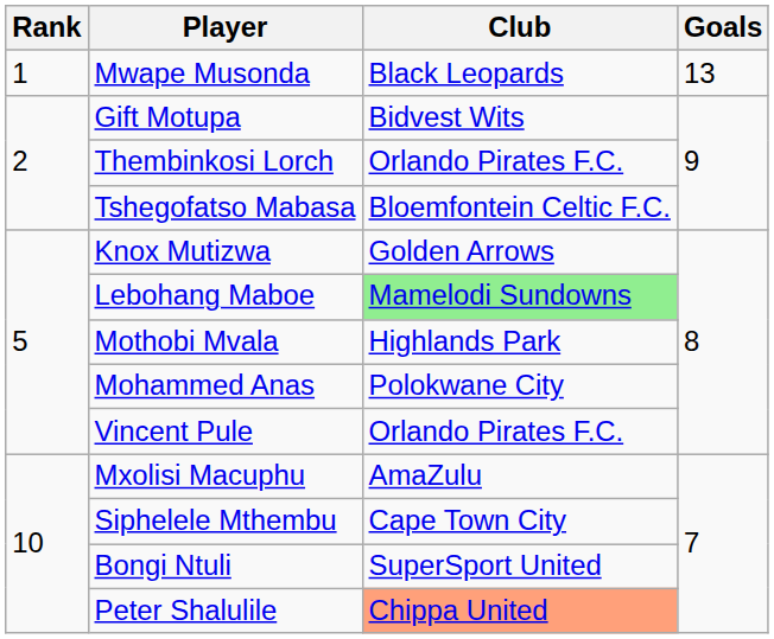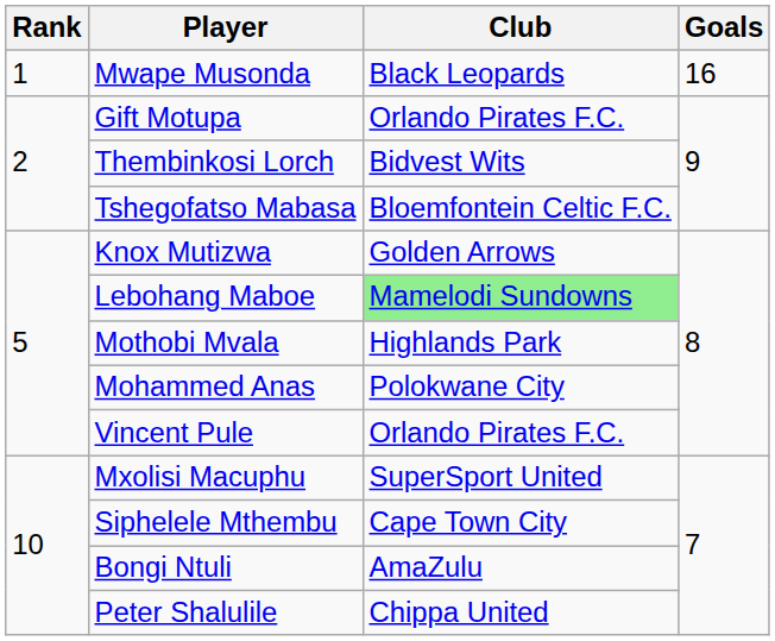Mwape Musonda | Goals: 13 -> 16
Gift Motupa | Club: Bidvest Wits -> Orlando Pirates F.C.
Thembinkosi Lorch | Club: Orlando Pirates F.C. -> Bidvest Wits
Mxolisi Macuphu | Club: AmaZulu -> SuperSport United
Bongi Ntuli | Club: SuperSport United -> AmaZulu
Peter Shalulile | Club: lightsalmon background -> no background
